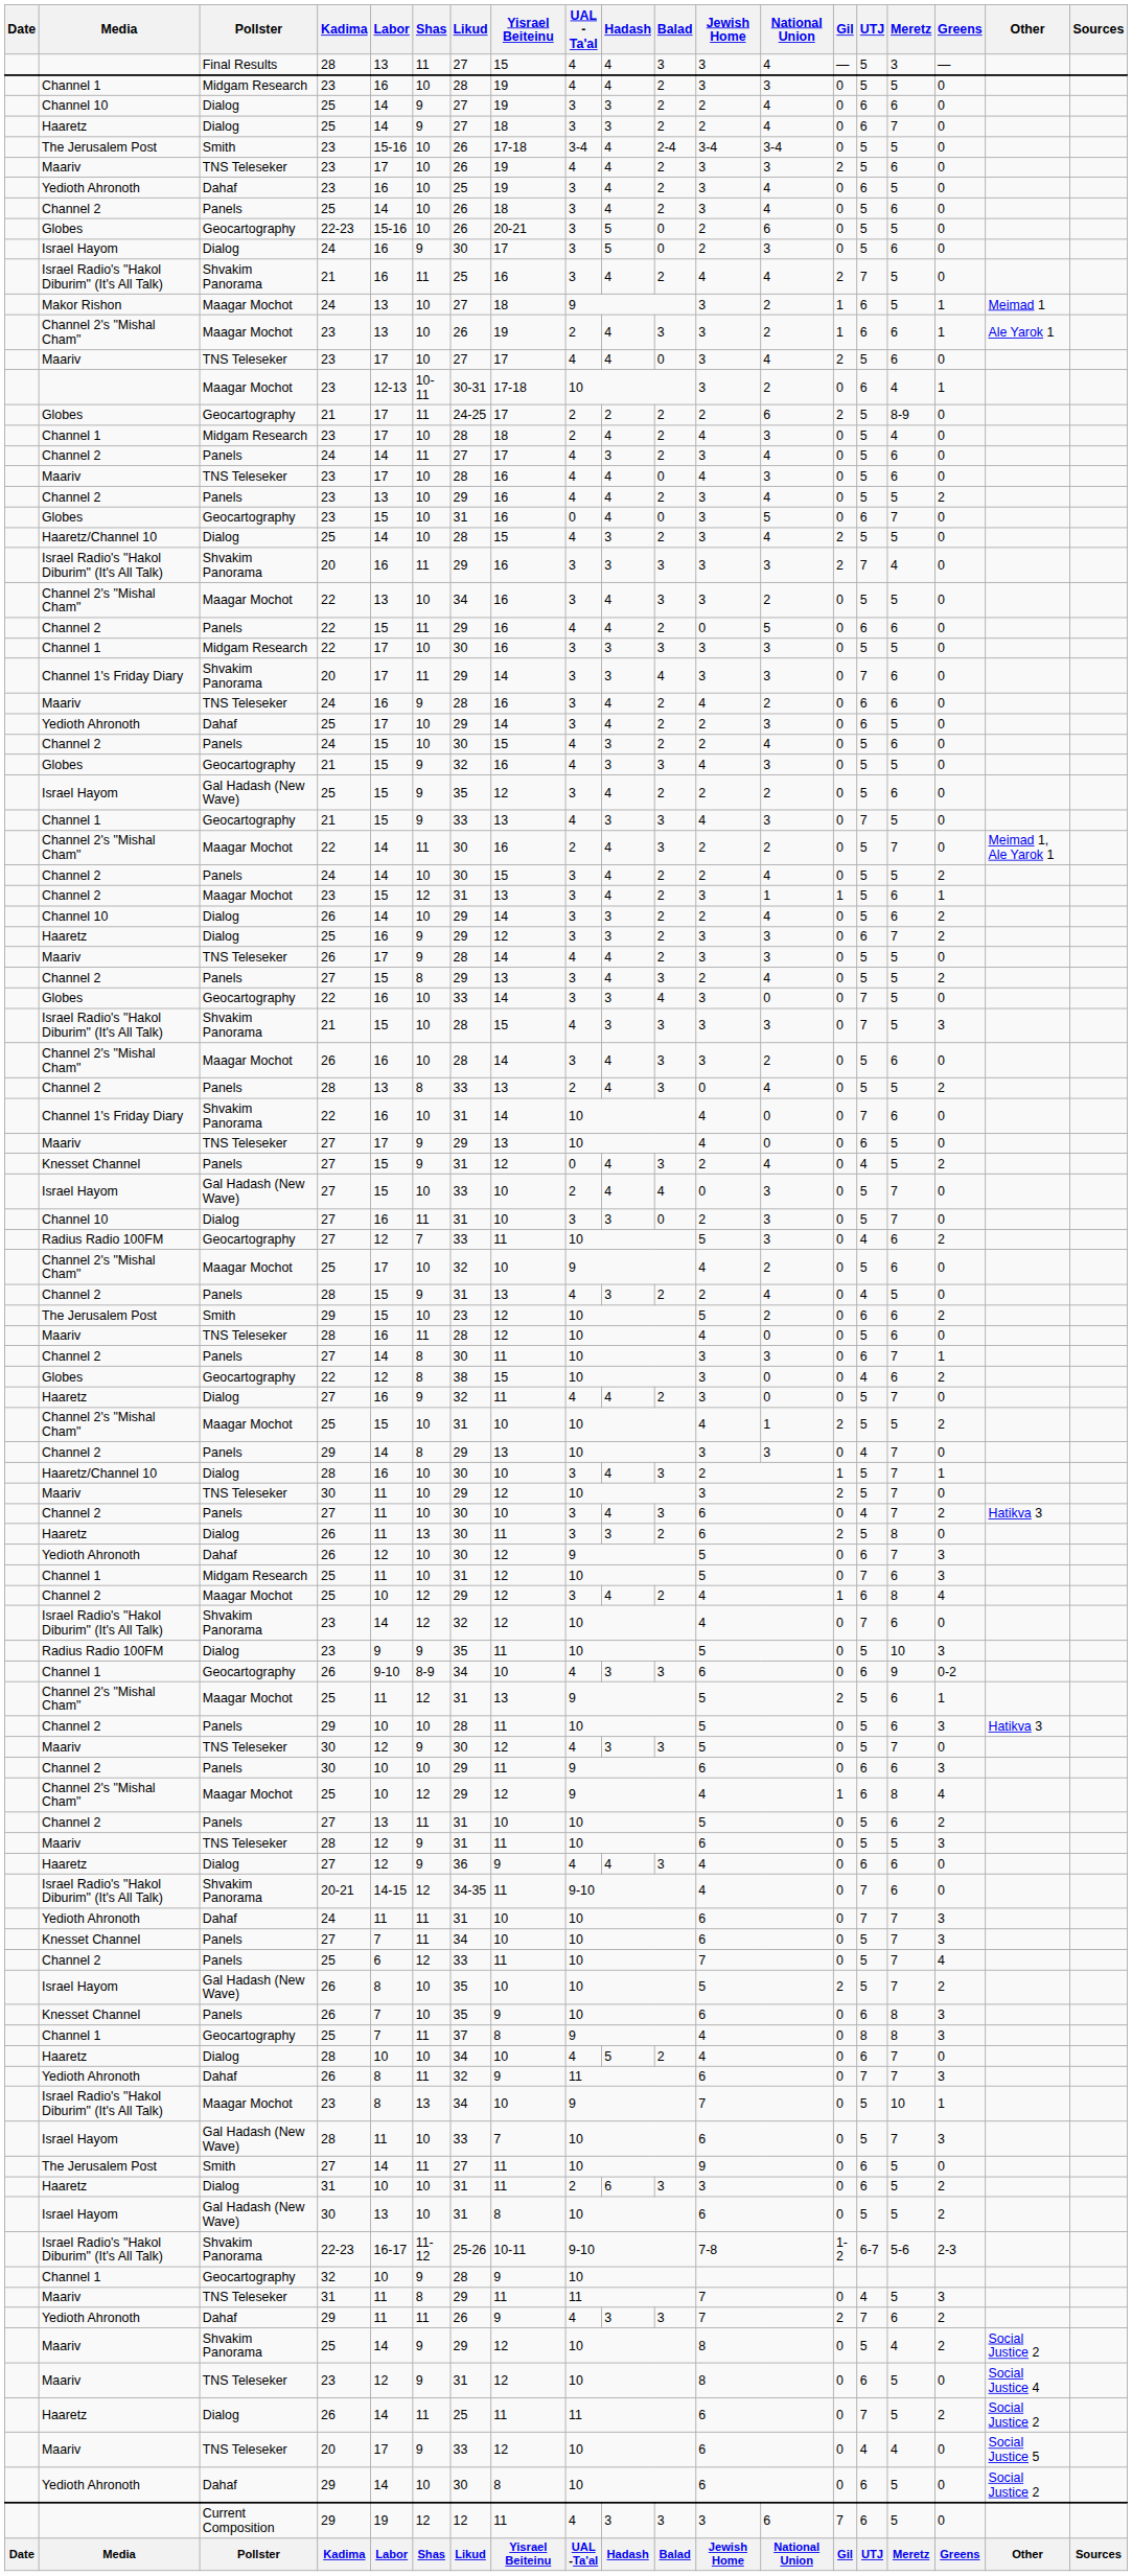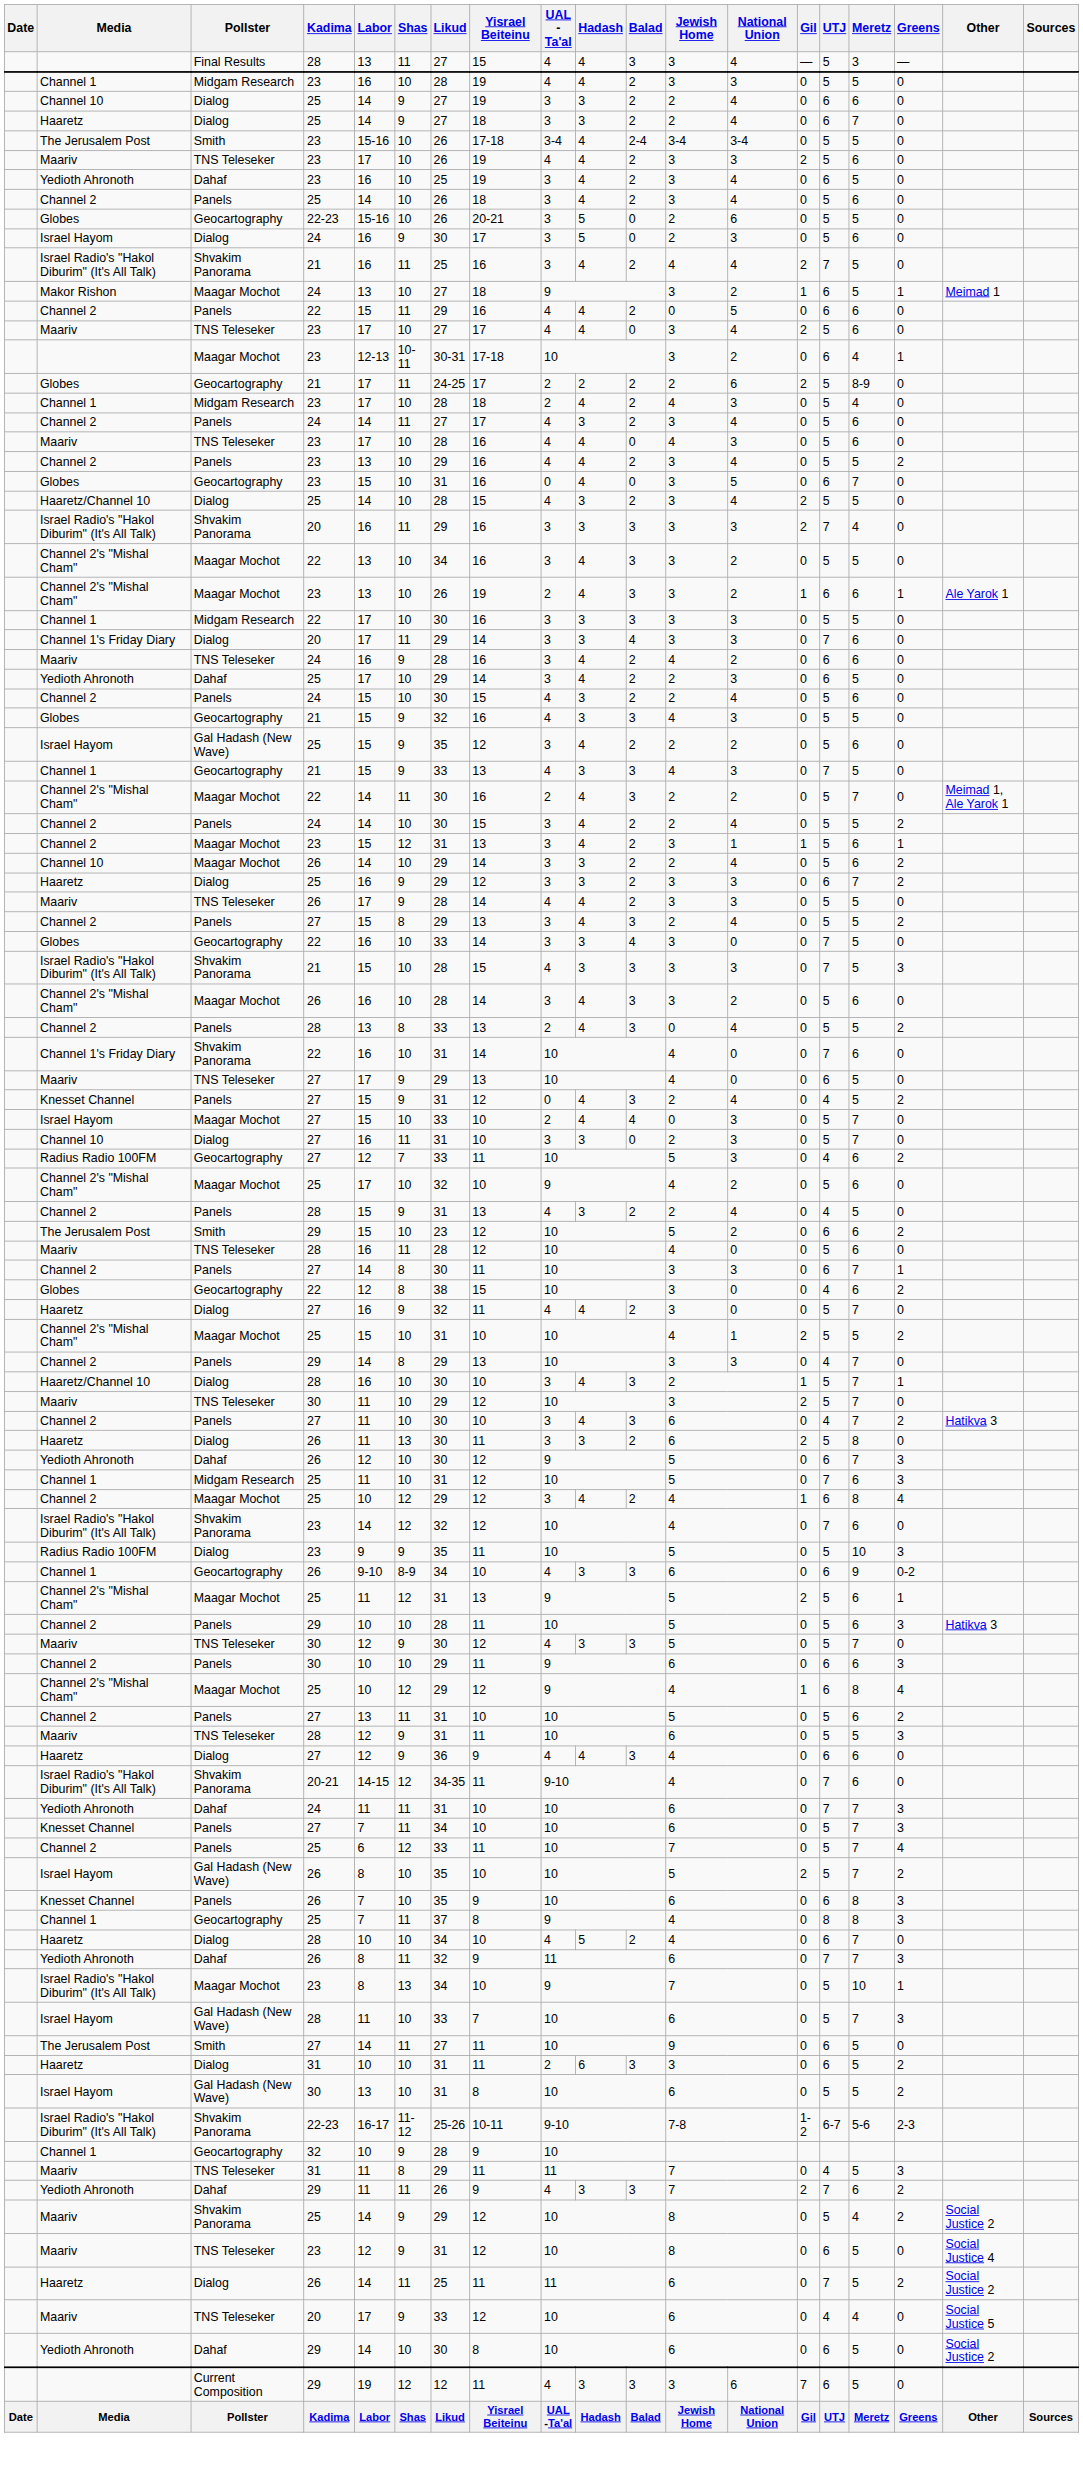rows swapped: Channel 2's "Mishal Cham" / 23 <-> Channel 2 / 22
Channel 1's Friday Diary / 20 | Pollster: Shvakim Panorama -> Dialog
Channel 10 / 26 | Pollster: Dialog -> Maagar Mochot
Israel Hayom / 27 | Pollster: Gal Hadash (New Wave) -> Maagar Mochot
